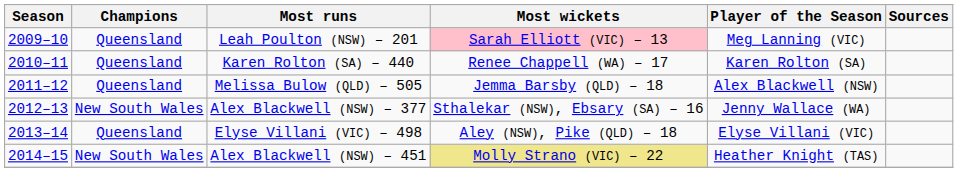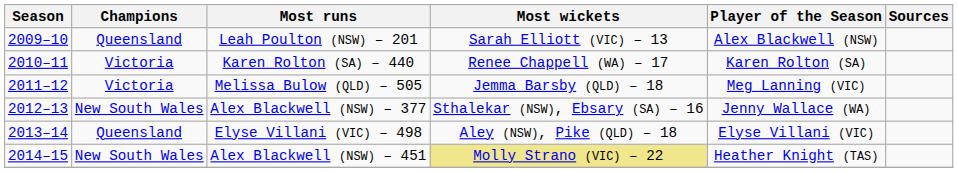Leah Poulton (NSW) – 201 | Most wickets: pink background -> no background
Leah Poulton (NSW) – 201 | Player of the Season: Meg Lanning (VIC) -> Alex Blackwell (NSW)
Karen Rolton (SA) – 440 | Champions: Queensland -> Victoria
Melissa Bulow (QLD) – 505 | Champions: Queensland -> Victoria
Melissa Bulow (QLD) – 505 | Player of the Season: Alex Blackwell (NSW) -> Meg Lanning (VIC)
